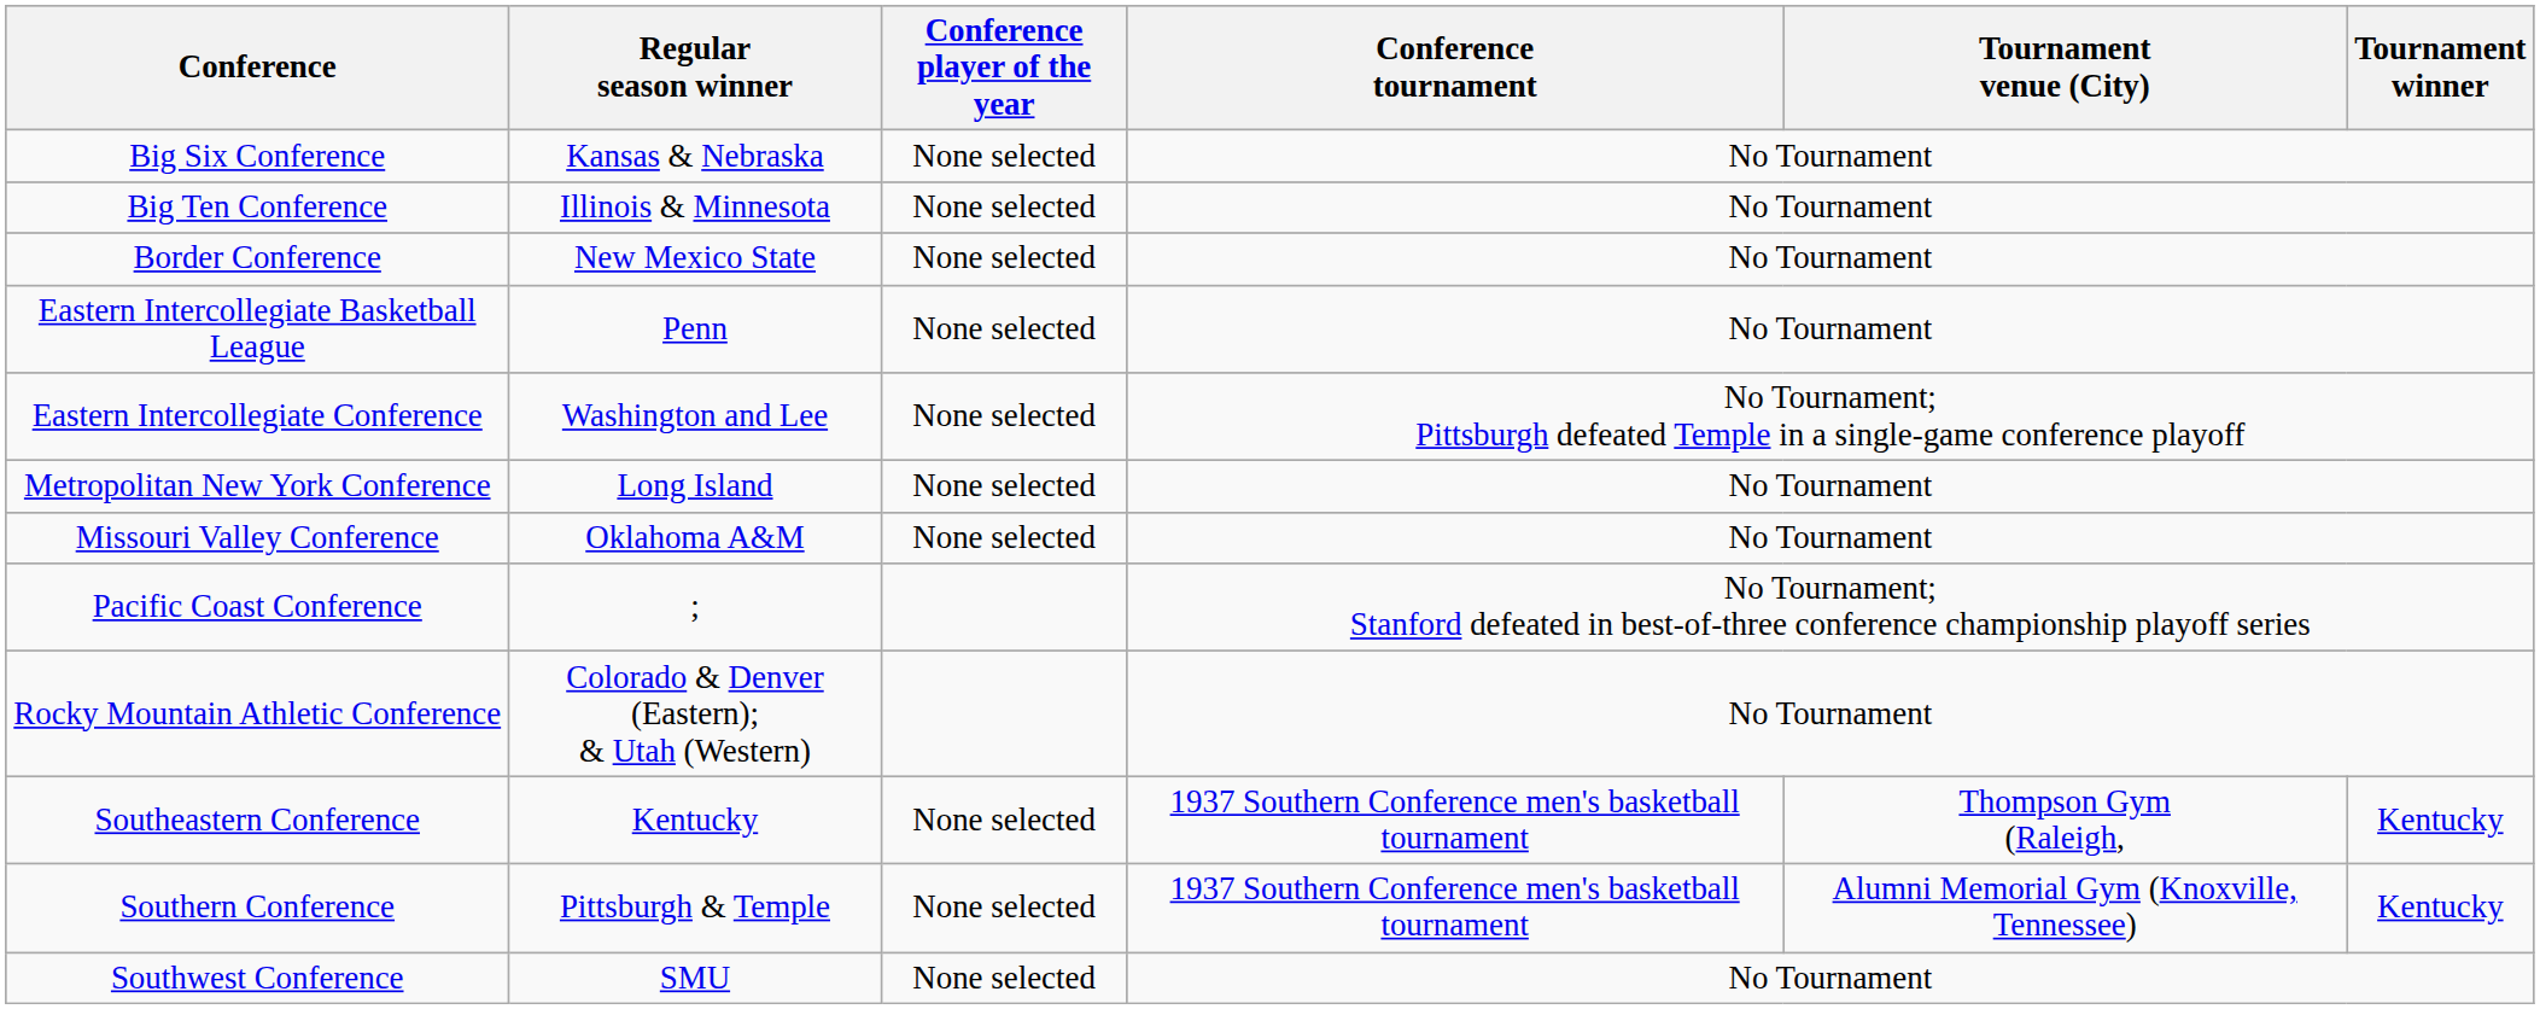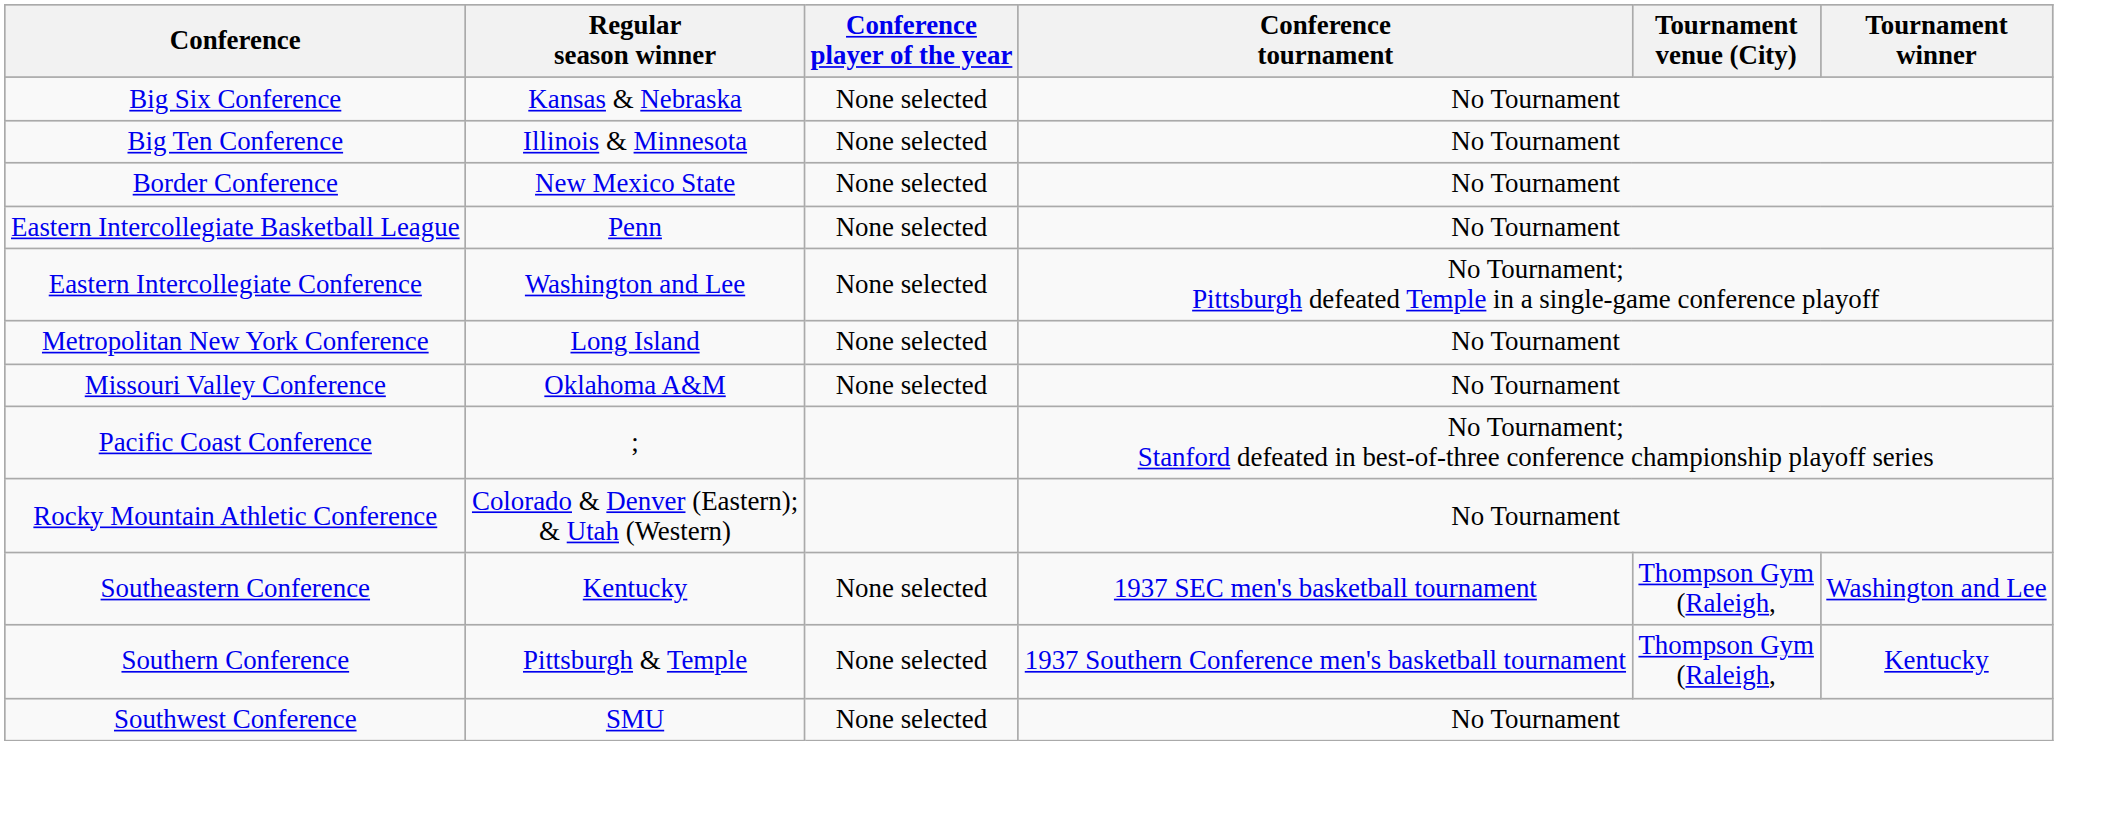Southeastern Conference | Conference tournament: 1937 Southern Conference men's basketball tournament -> 1937 SEC men's basketball tournament
Southeastern Conference | Tournament winner: Kentucky -> Washington and Lee
Southern Conference | Tournament venue (City): Alumni Memorial Gym (Knoxville, Tennessee) -> Thompson Gym (Raleigh,
